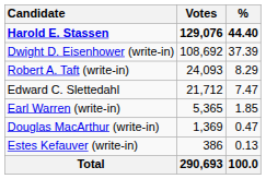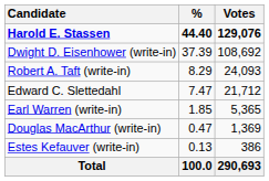columns swapped: Votes <-> %
